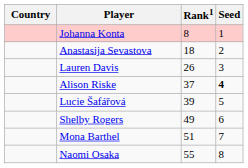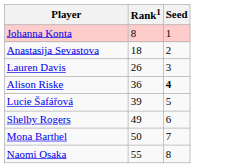- column: Country
Alison Riske | Rank1: 37 -> 36
Mona Barthel | Rank1: 51 -> 50
